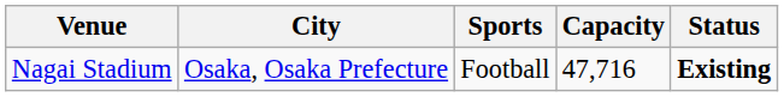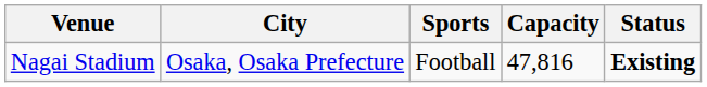Nagai Stadium | Capacity: 47,716 -> 47,816
